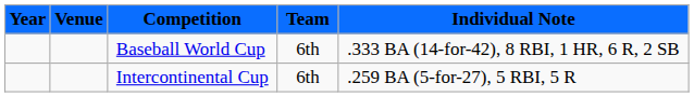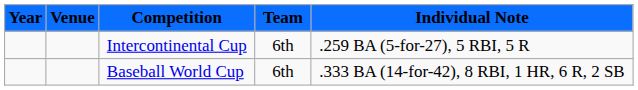rows swapped: Intercontinental Cup <-> Baseball World Cup
